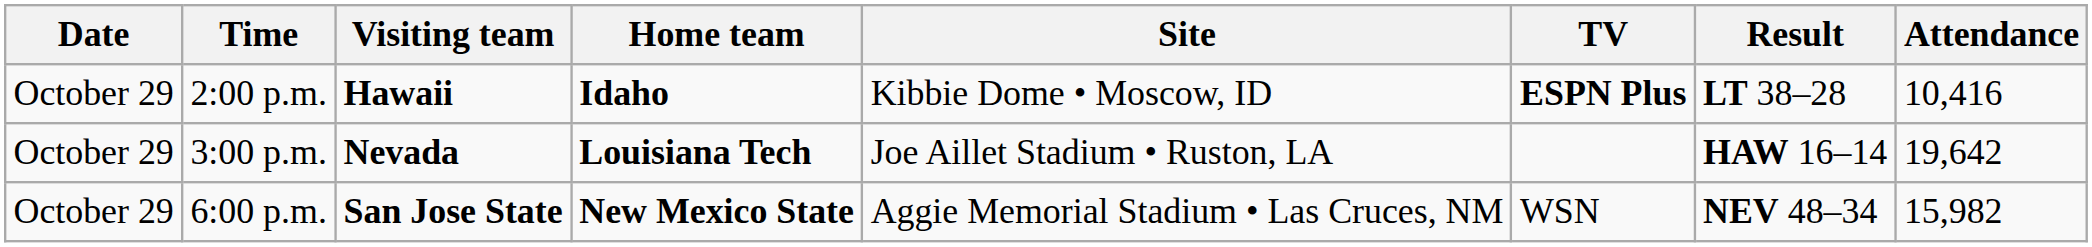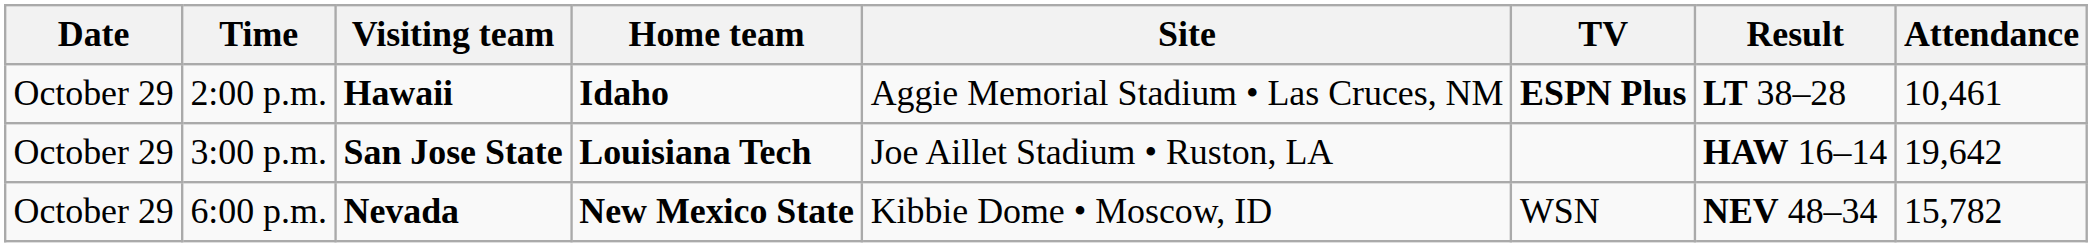2:00 p.m. | Site: Kibbie Dome • Moscow, ID -> Aggie Memorial Stadium • Las Cruces, NM
2:00 p.m. | Attendance: 10,416 -> 10,461
3:00 p.m. | Visiting team: Nevada -> San Jose State
6:00 p.m. | Visiting team: San Jose State -> Nevada
6:00 p.m. | Site: Aggie Memorial Stadium • Las Cruces, NM -> Kibbie Dome • Moscow, ID
6:00 p.m. | Attendance: 15,982 -> 15,782
